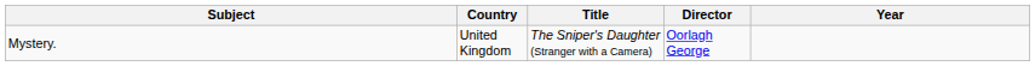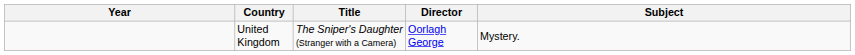columns swapped: Year <-> Subject
